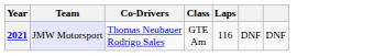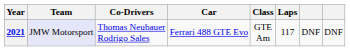+ column: Car | Ferrari 488 GTE Evo
2021 | Laps: 116 -> 117
